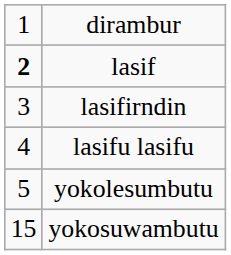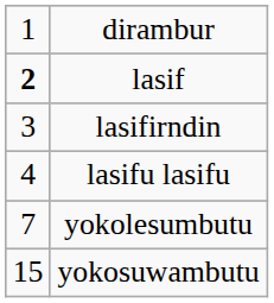yokolesumbutu | column 1: 5 -> 7
